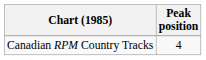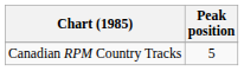Canadian RPM Country Tracks | Peak position: 4 -> 5
